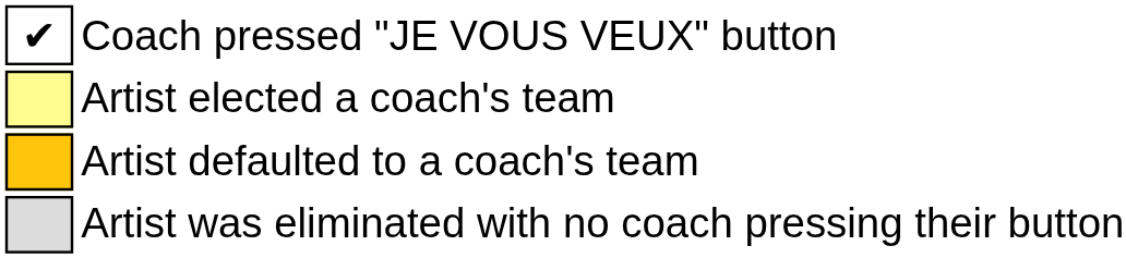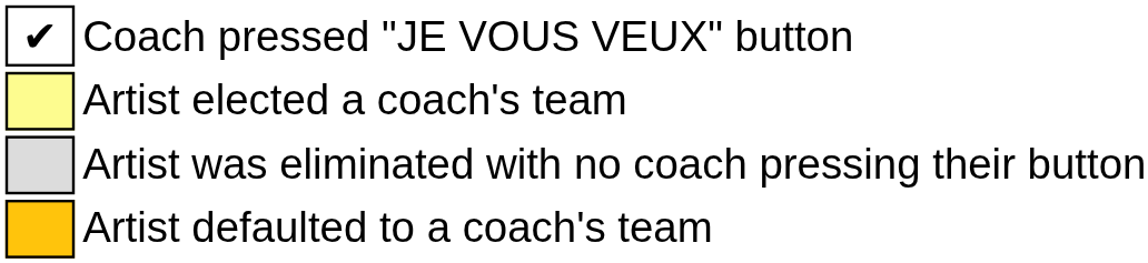rows swapped: Artist defaulted to a coach's team <-> Artist was eliminated with no coach pressing their button
